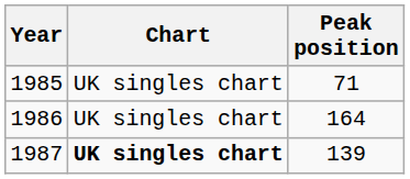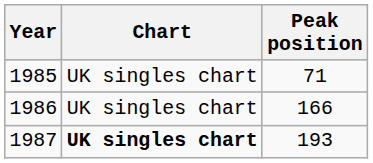1986 | Peak position: 164 -> 166
1987 | Peak position: 139 -> 193
